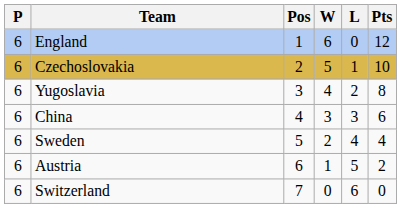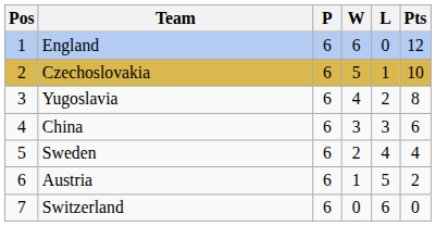columns swapped: Pos <-> P
